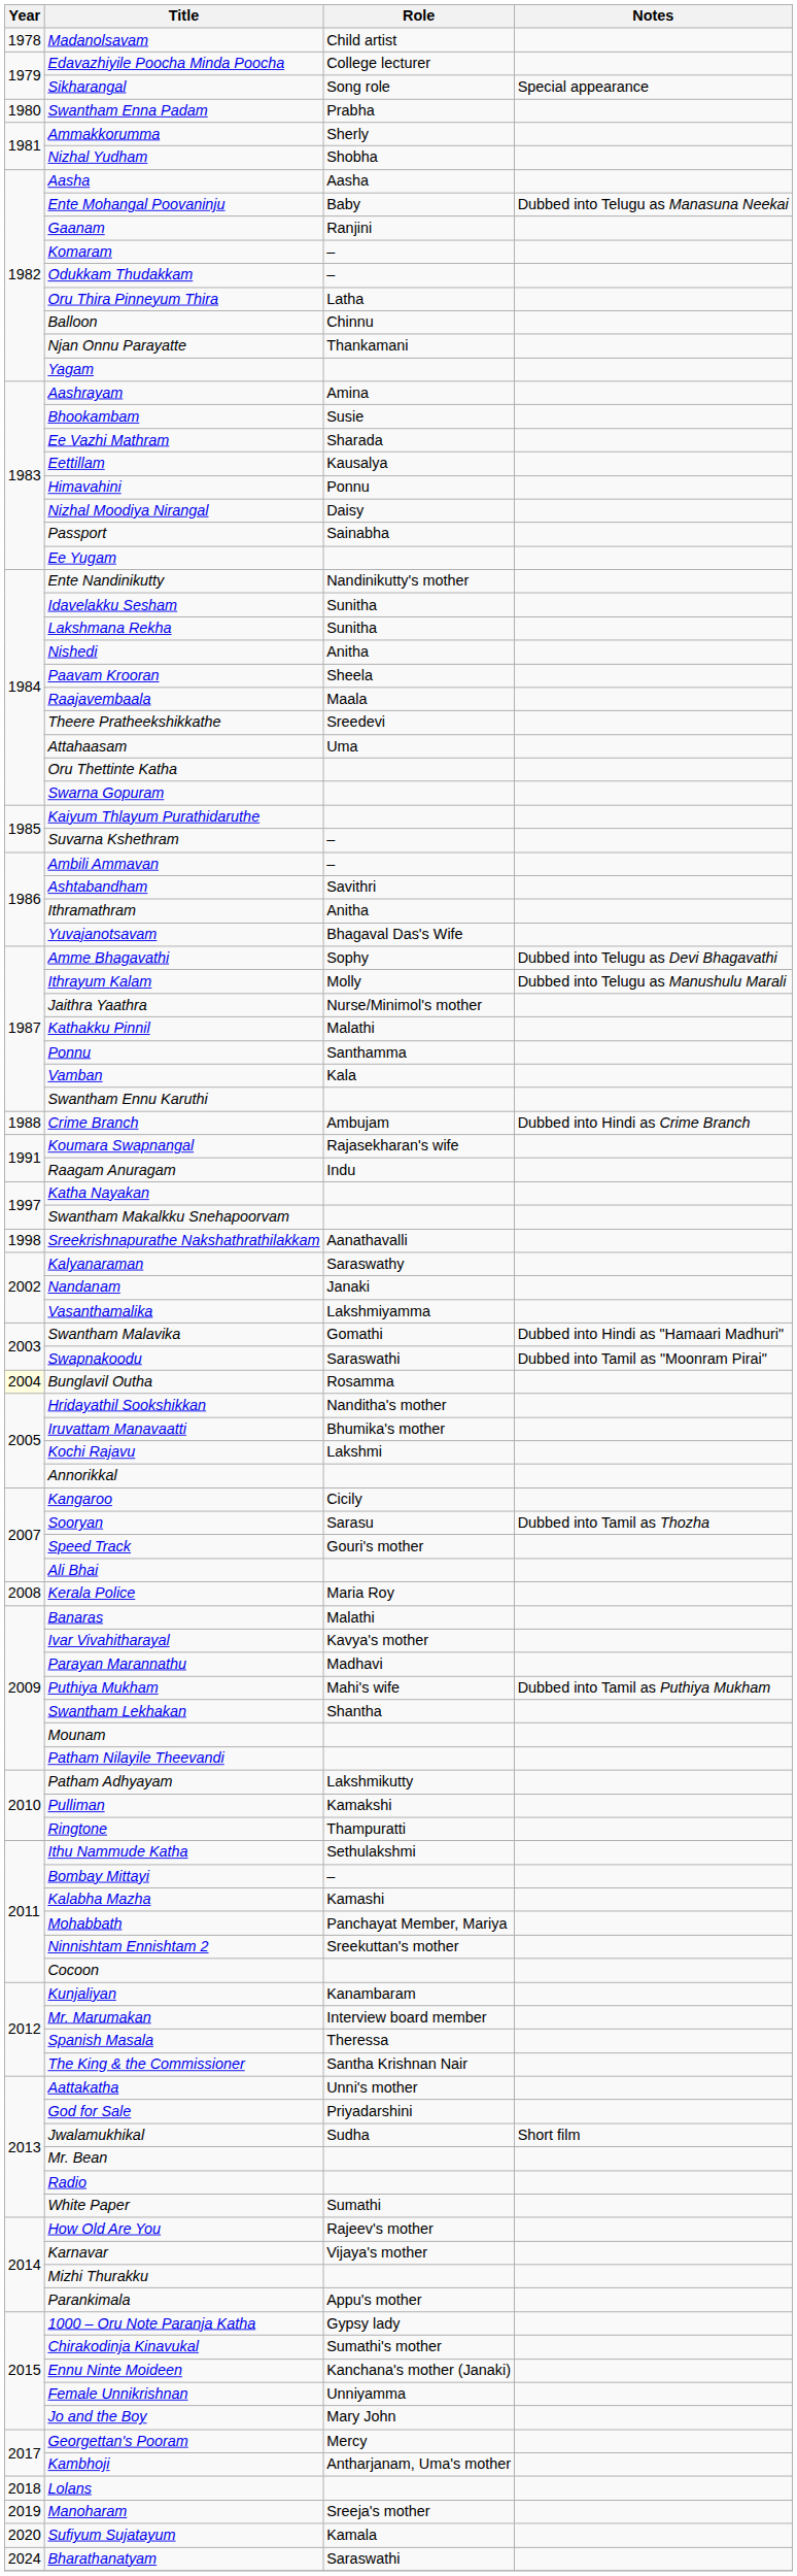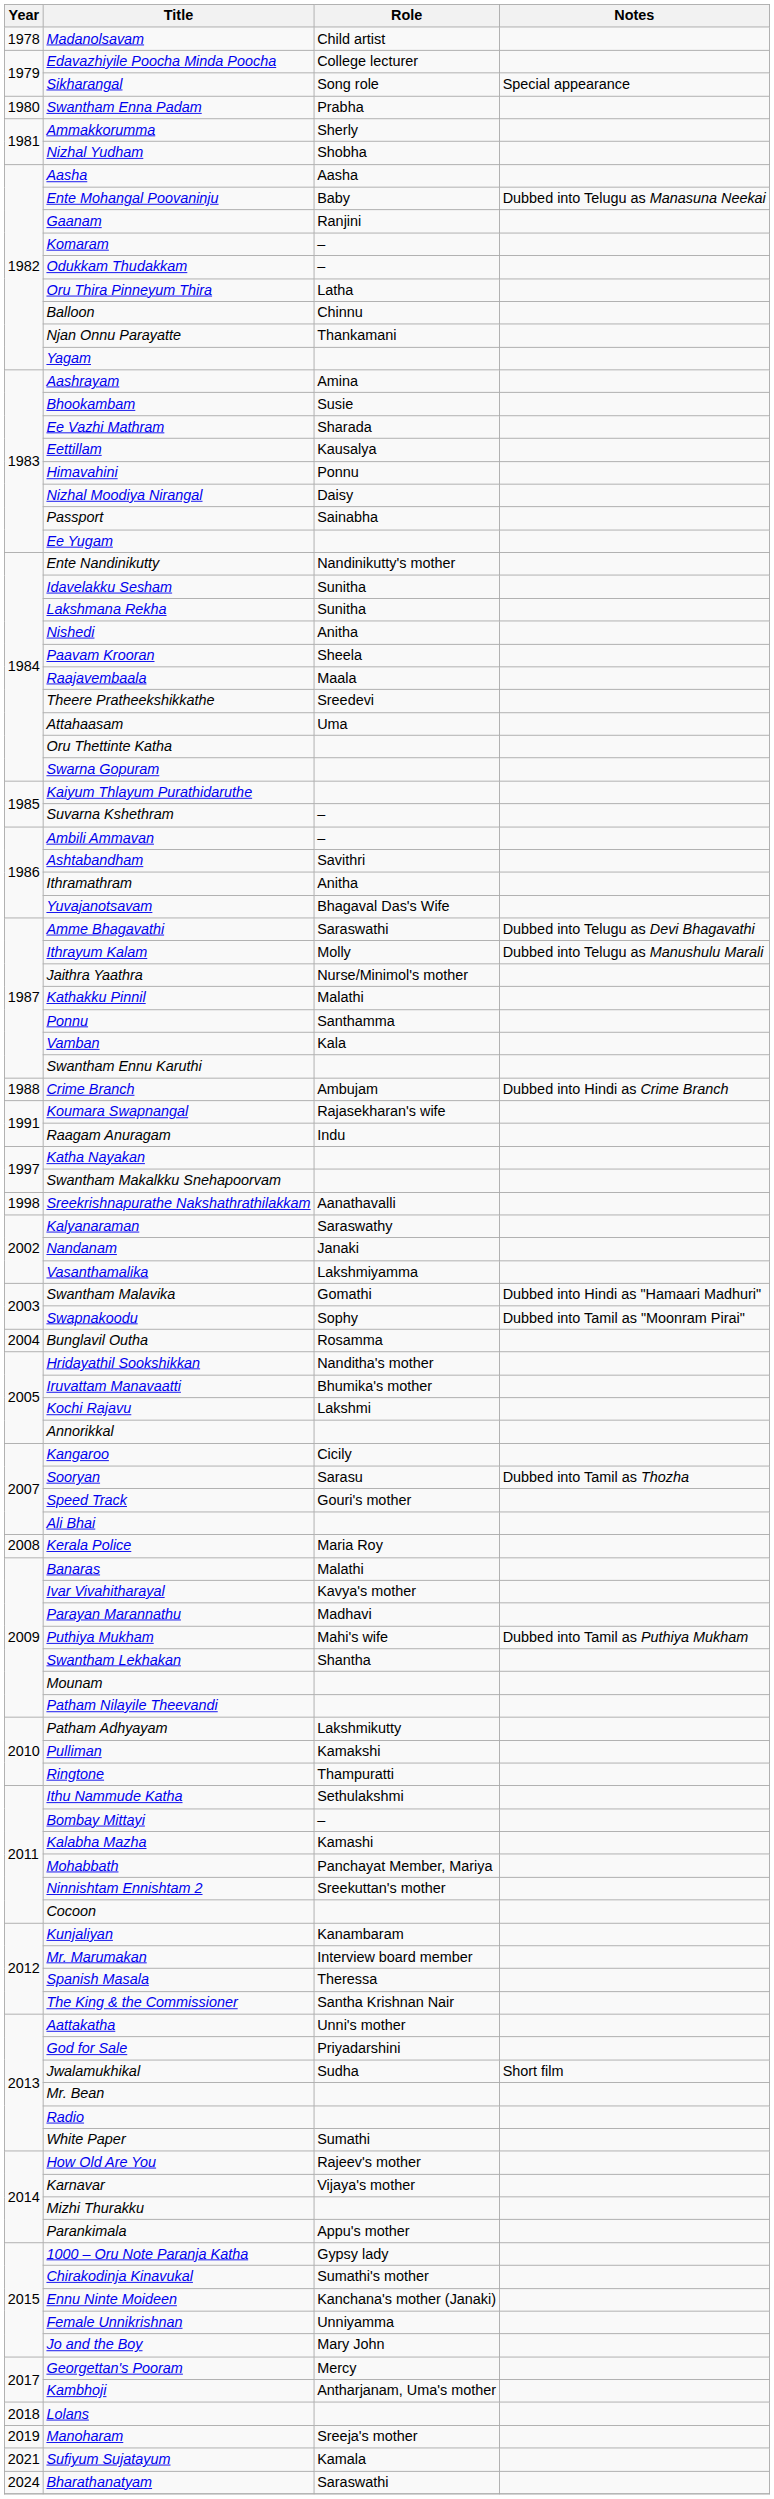Amme Bhagavathi | Role: Sophy -> Saraswathi
Swapnakoodu | Role: Saraswathi -> Sophy
Bunglavil Outha | Year: lightyellow background -> no background
Sufiyum Sujatayum | Year: 2020 -> 2021
